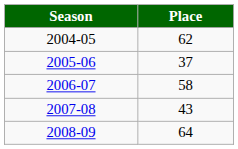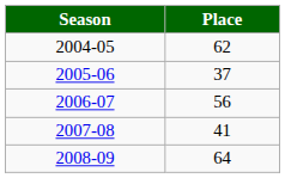2006-07 | Place: 58 -> 56
2007-08 | Place: 43 -> 41
